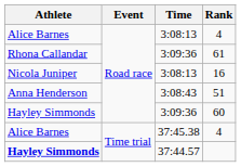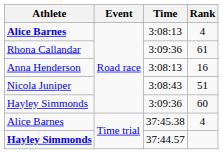3:08:13 / 4 | Athlete: normal -> bold
16 | Athlete: Nicola Juniper -> Anna Henderson
51 | Athlete: Anna Henderson -> Nicola Juniper
